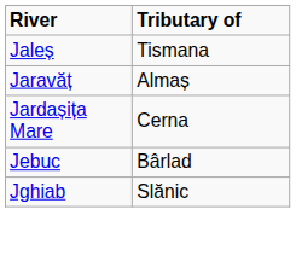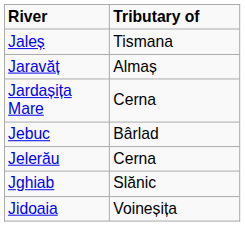+ row: Jelerău | Cerna
+ row: Jidoaia | Voineșița
